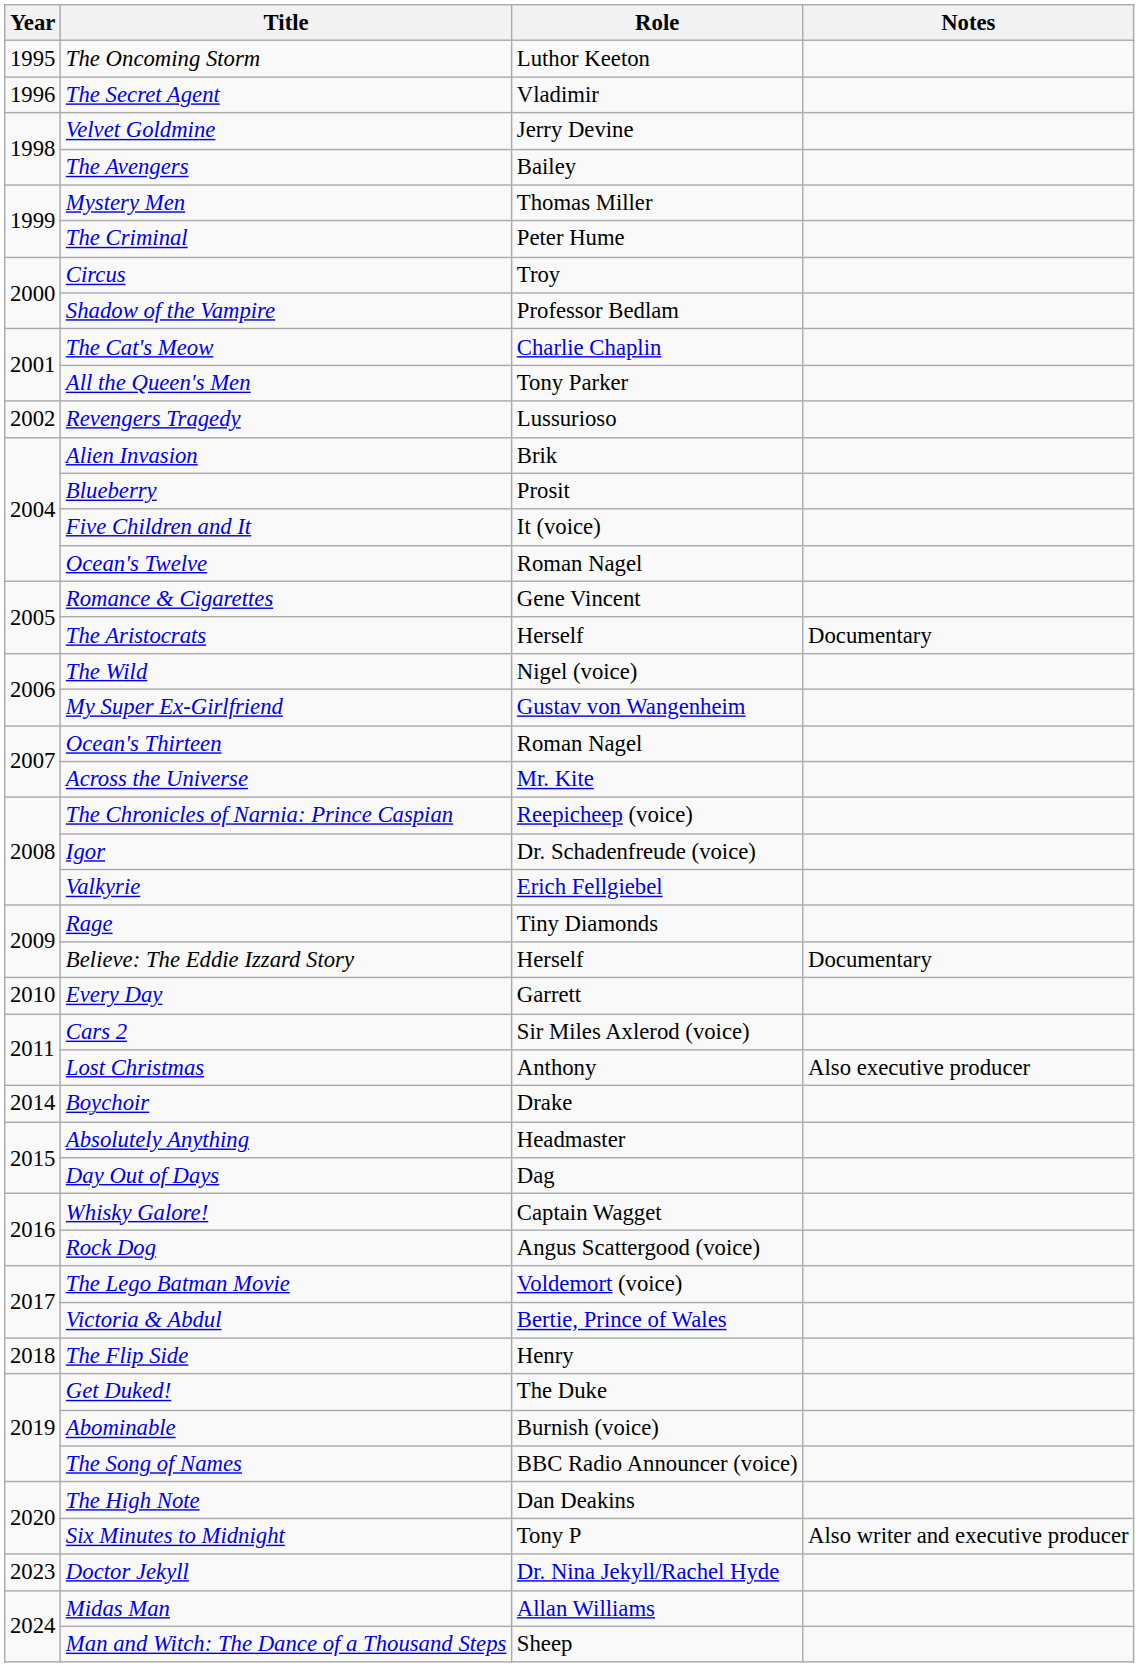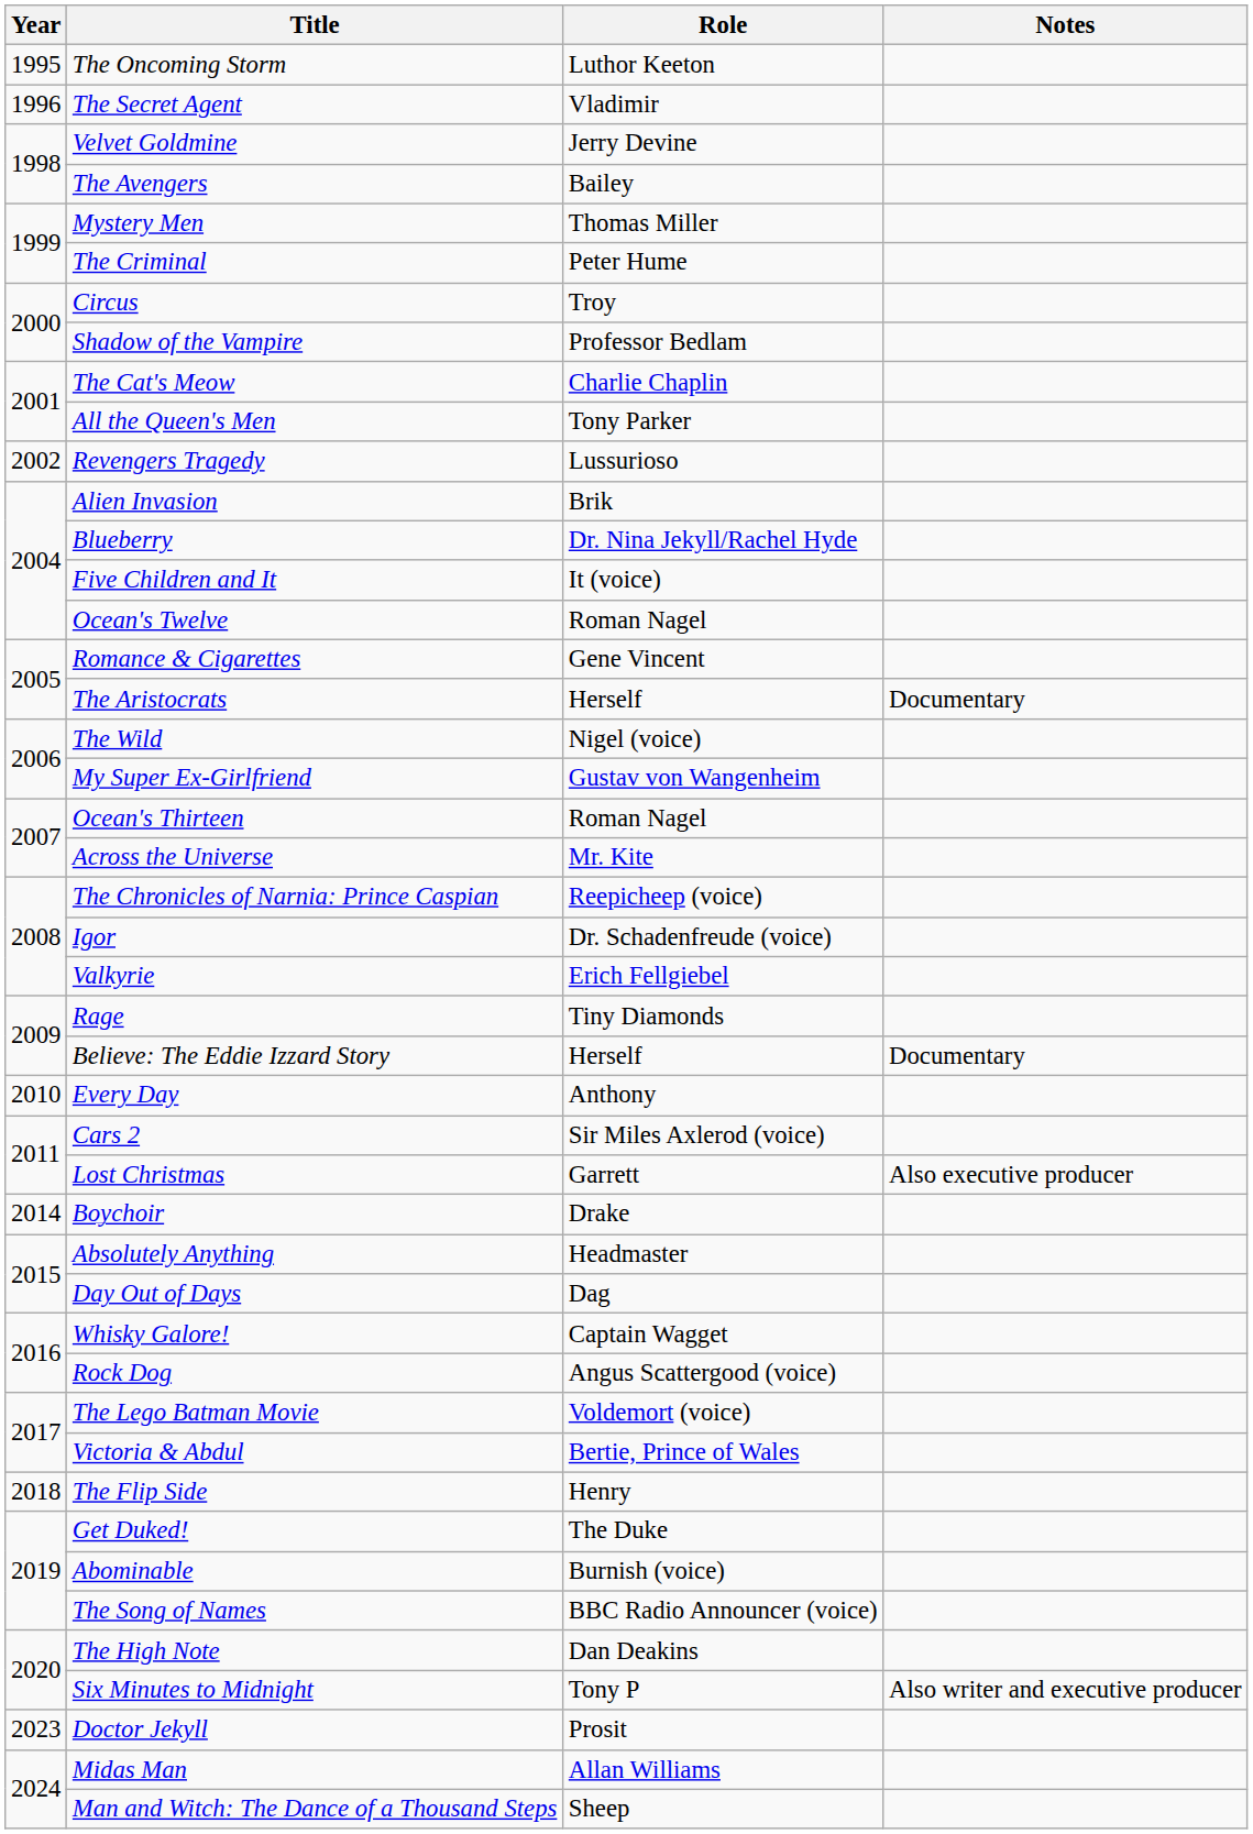Blueberry | Role: Prosit -> Dr. Nina Jekyll/Rachel Hyde
Every Day | Role: Garrett -> Anthony
Lost Christmas | Role: Anthony -> Garrett
Doctor Jekyll | Role: Dr. Nina Jekyll/Rachel Hyde -> Prosit
